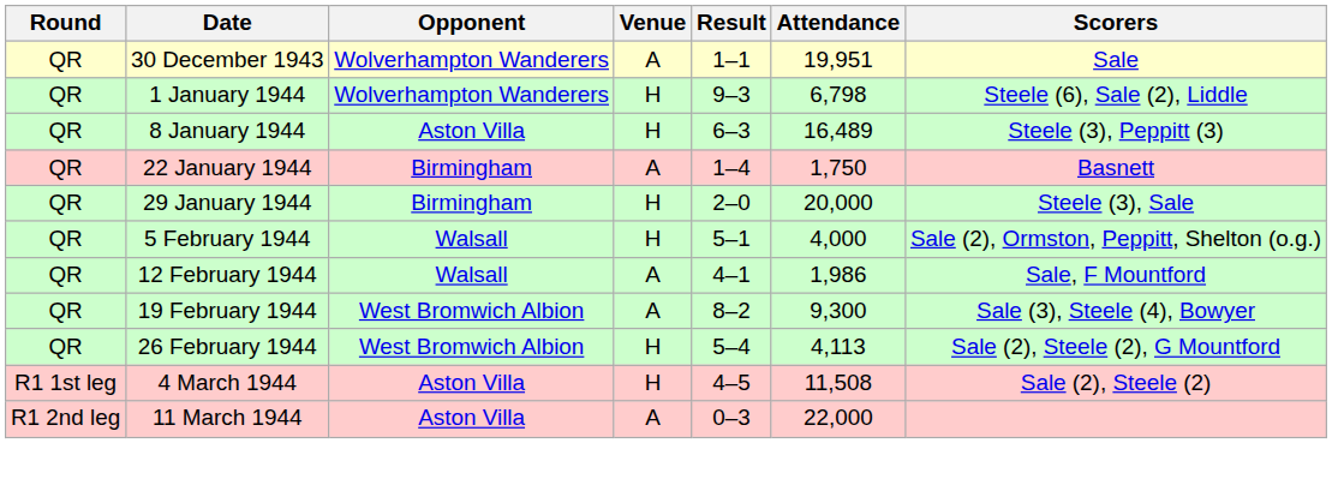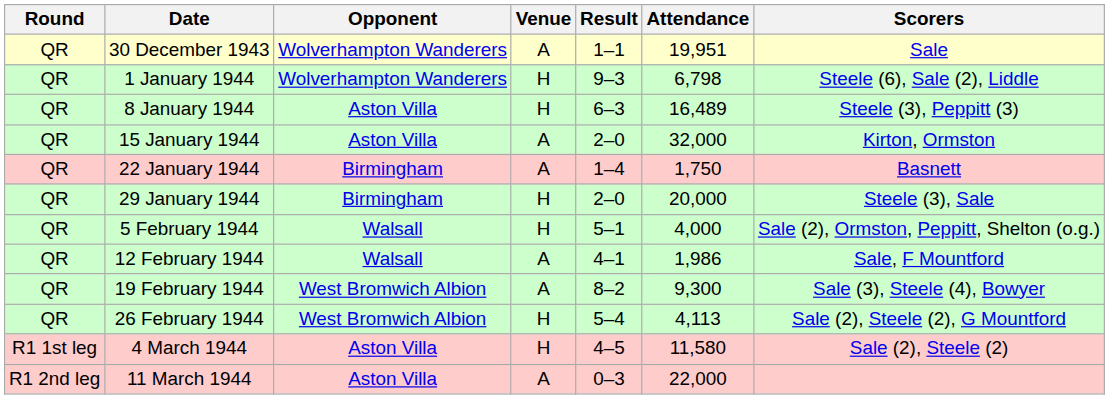+ row: QR | 15 January 1944 | Aston Villa | A | 2–0 | 32,000 | Kirton, Ormston
4 March 1944 | Attendance: 11,508 -> 11,580
